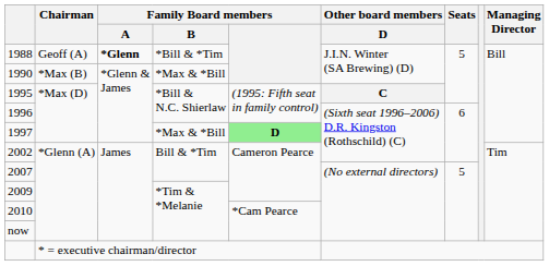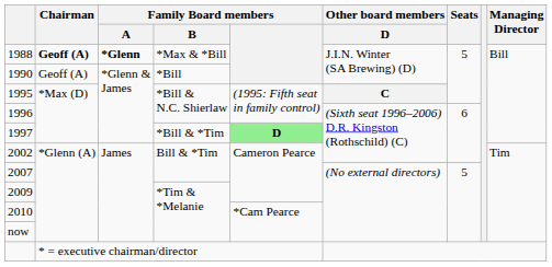1988 | Chairman: normal -> bold
1988 | Family Board members / B: *Bill & *Tim -> *Max & *Bill
1990 | Chairman: *Max (B) -> Geoff (A)
1990 | Family Board members / B: *Max & *Bill -> *Bill
1997 | Family Board members / B: *Max & *Bill -> *Bill & *Tim
